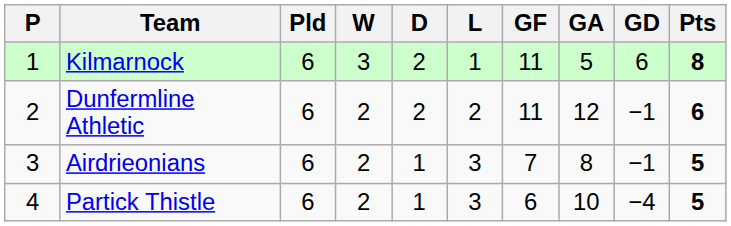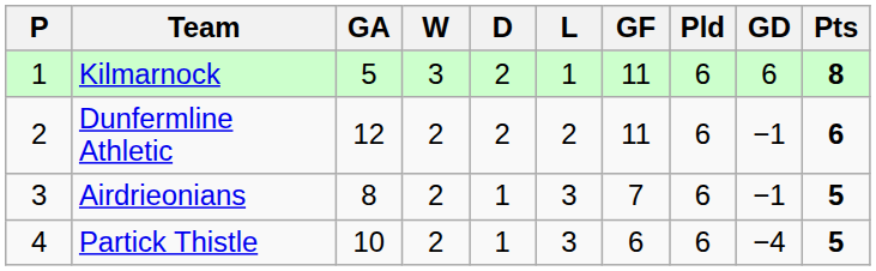columns swapped: Pld <-> GA
